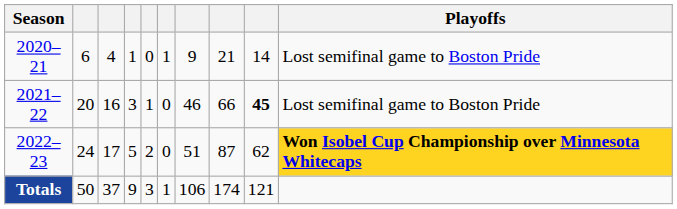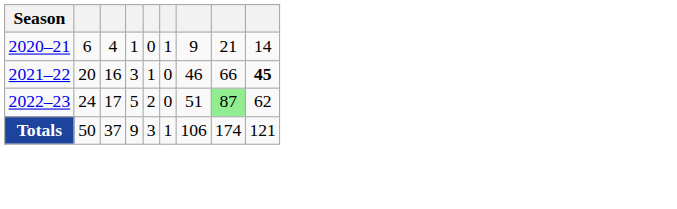- column: Playoffs | Lost semifinal game to Boston Pride | Lost semifinal game to Boston Pride | Won Isobel Cup Championship over Minnesota Whitecaps
2022–23 | column 8: no background -> lightgreen background
